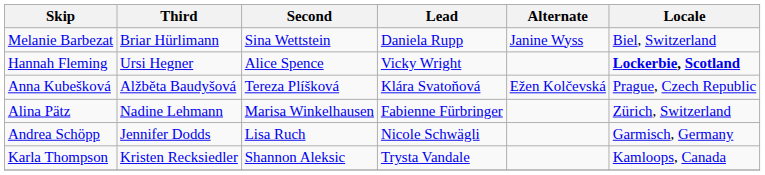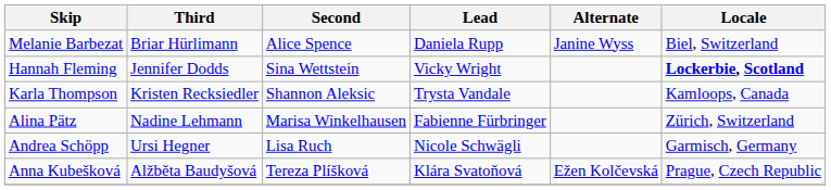Melanie Barbezat | Second: Sina Wettstein -> Alice Spence
Hannah Fleming | Third: Ursi Hegner -> Jennifer Dodds
Hannah Fleming | Second: Alice Spence -> Sina Wettstein
rows swapped: Anna Kubešková <-> Karla Thompson
Andrea Schöpp | Third: Jennifer Dodds -> Ursi Hegner
